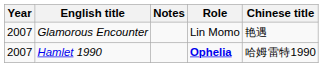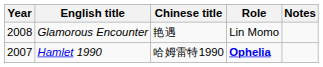columns swapped: Chinese title <-> Notes
Glamorous Encounter | Year: 2007 -> 2008
